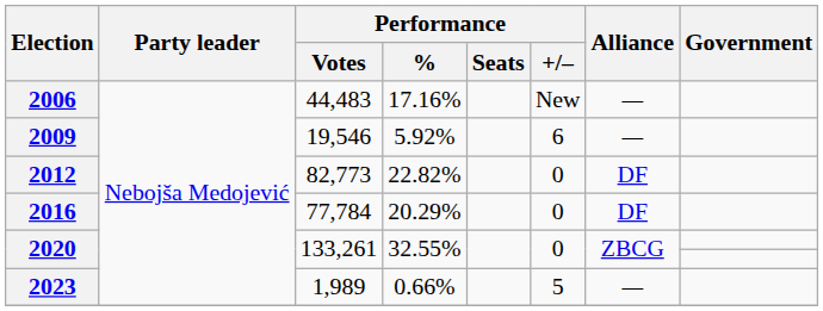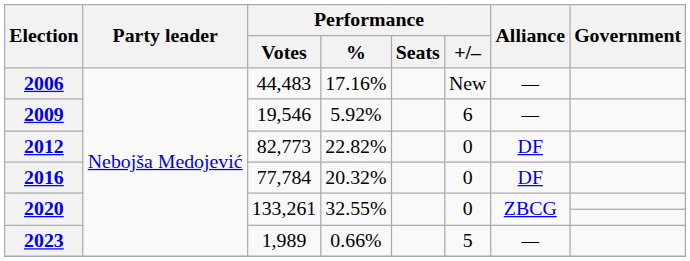2016 | Performance / %: 20.29% -> 20.32%
